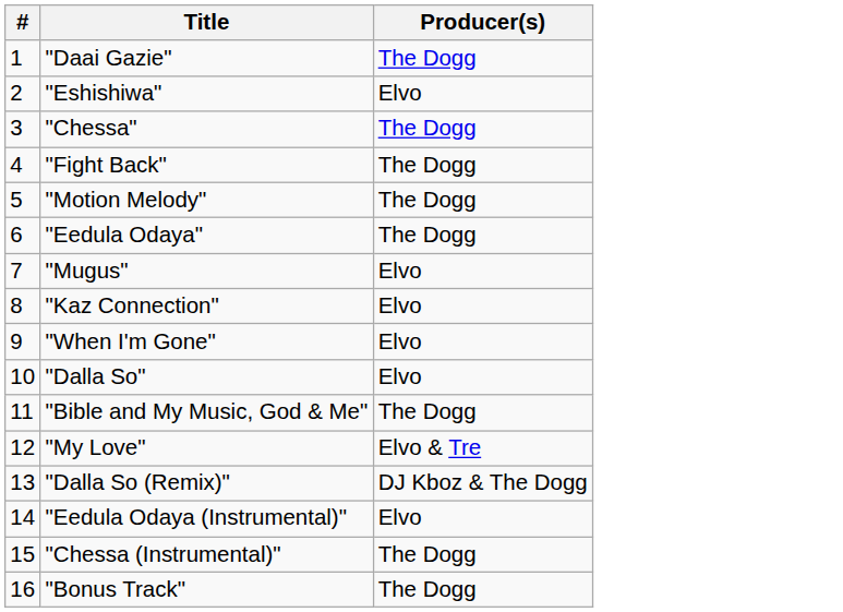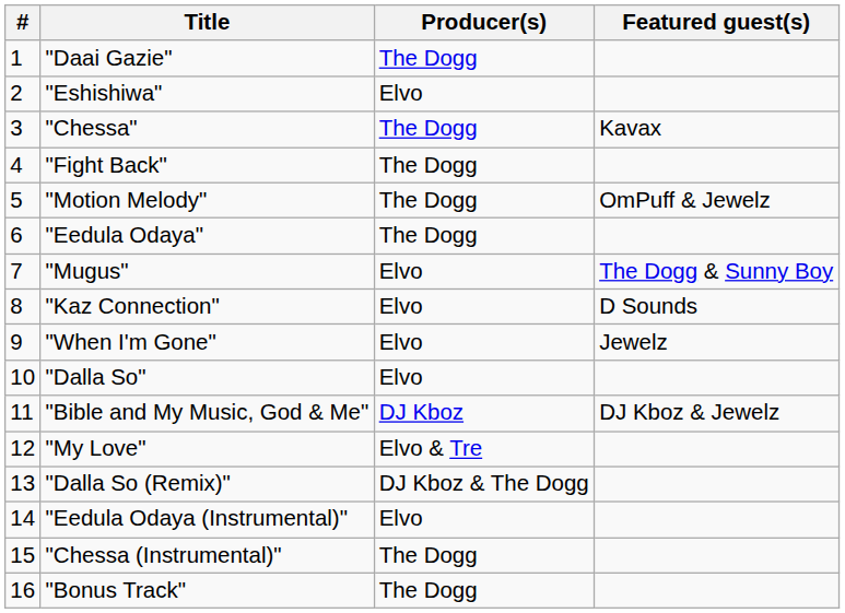+ column: Featured guest(s) | Kavax | OmPuff & Jewelz | The Dogg & Sunny Boy | D Sounds | Jewelz | DJ Kboz & Jewelz
"Bible and My Music, God & Me" | Producer(s): The Dogg -> DJ Kboz
